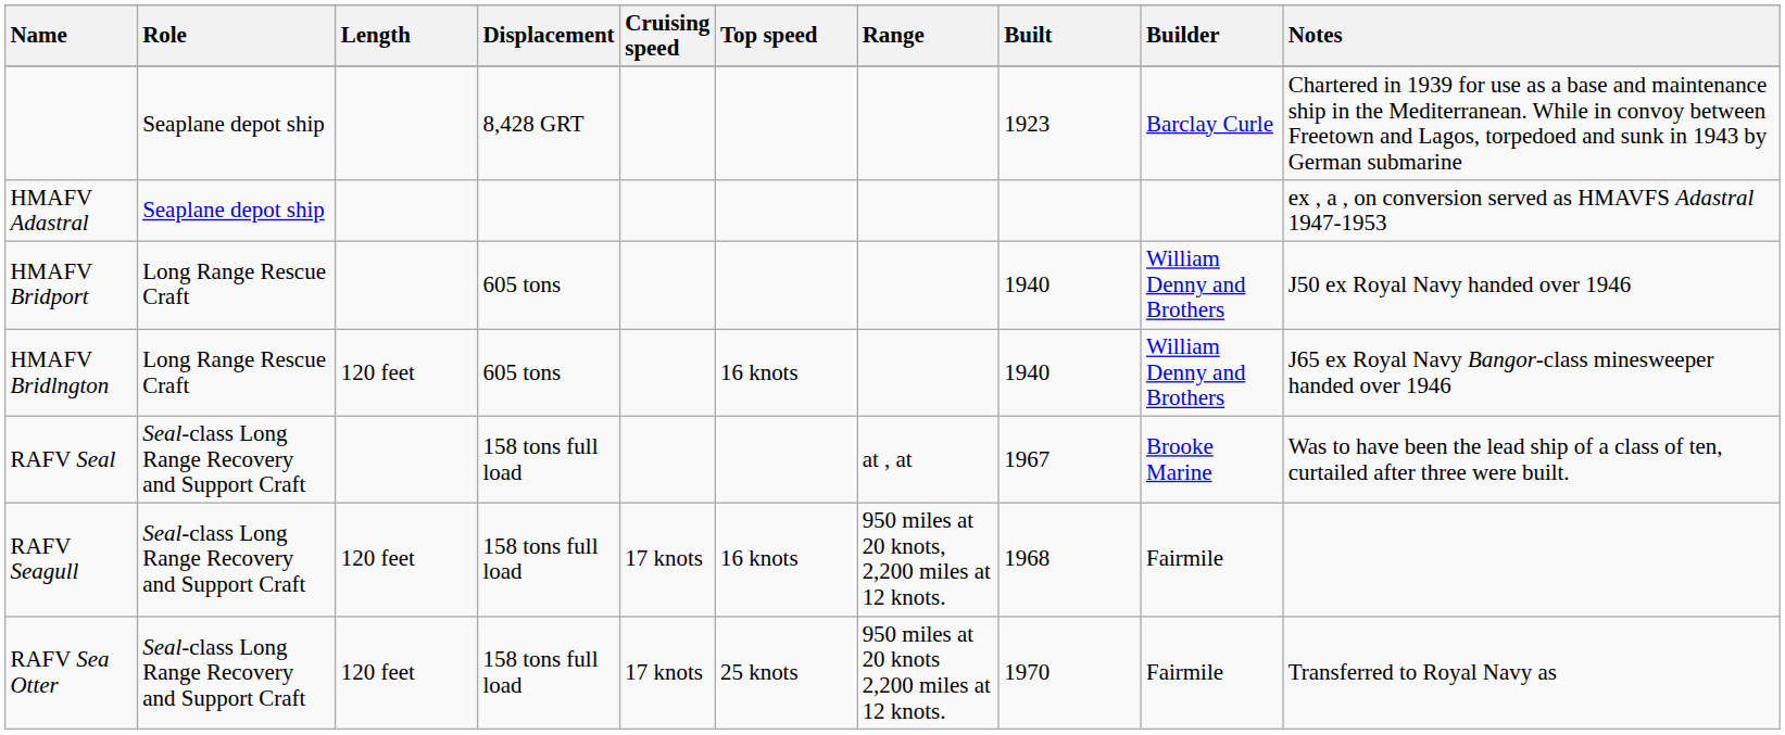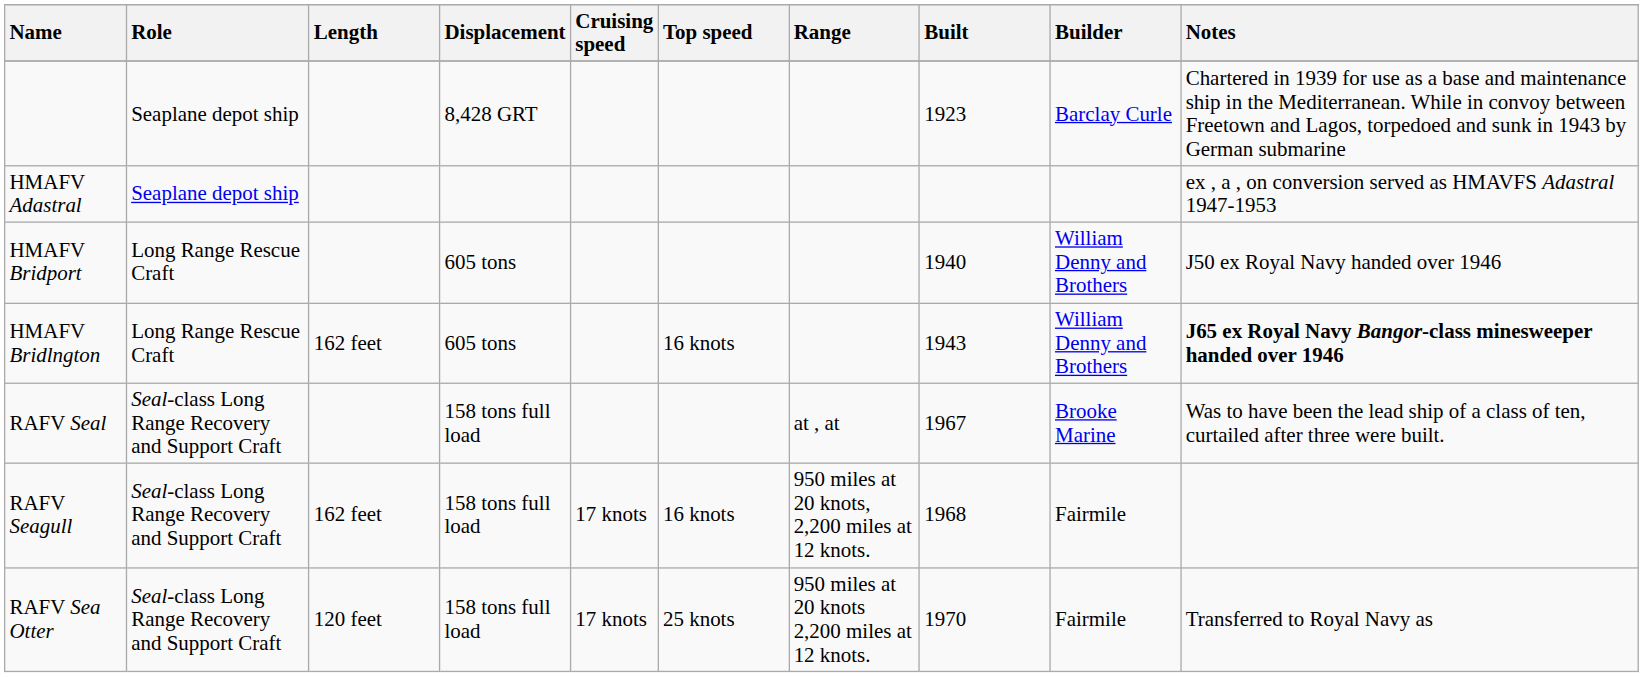HMAFV Bridlngton | Length: 120 feet -> 162 feet
HMAFV Bridlngton | Built: 1940 -> 1943
HMAFV Bridlngton | Notes: normal -> bold
RAFV Seagull | Length: 120 feet -> 162 feet
